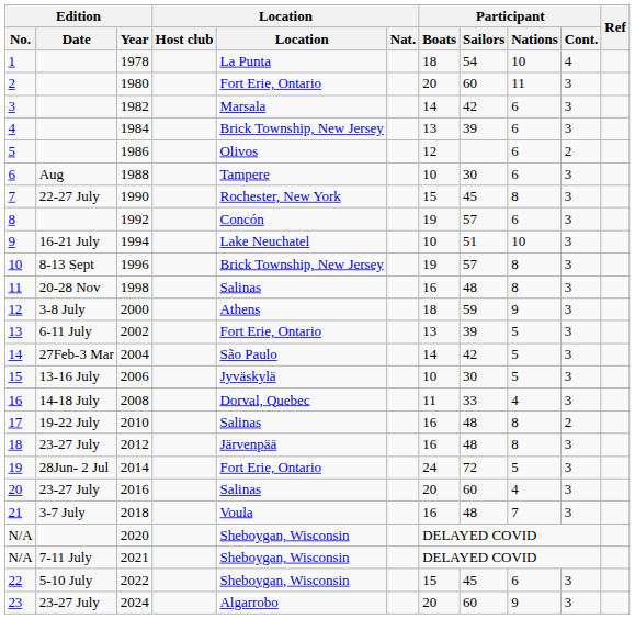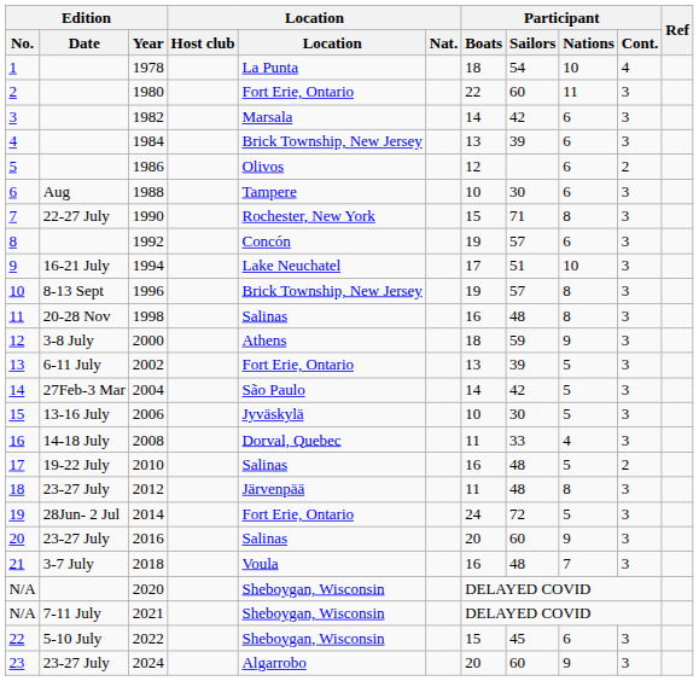1980 | Participant / Boats: 20 -> 22
1990 | Participant / Sailors: 45 -> 71
1994 | Participant / Boats: 10 -> 17
2010 | Participant / Nations: 8 -> 5
2012 | Participant / Boats: 16 -> 11
2016 | Participant / Nations: 4 -> 9
